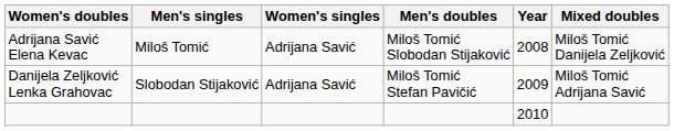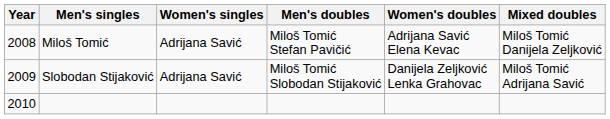columns swapped: Year <-> Women's doubles
Miloš Tomić | Men's doubles: Miloš Tomić Slobodan Stijaković -> Miloš Tomić Stefan Pavičić
Slobodan Stijaković | Men's doubles: Miloš Tomić Stefan Pavičić -> Miloš Tomić Slobodan Stijaković
